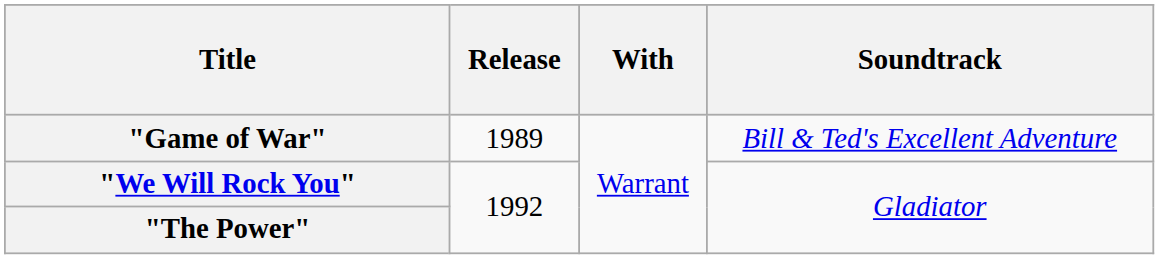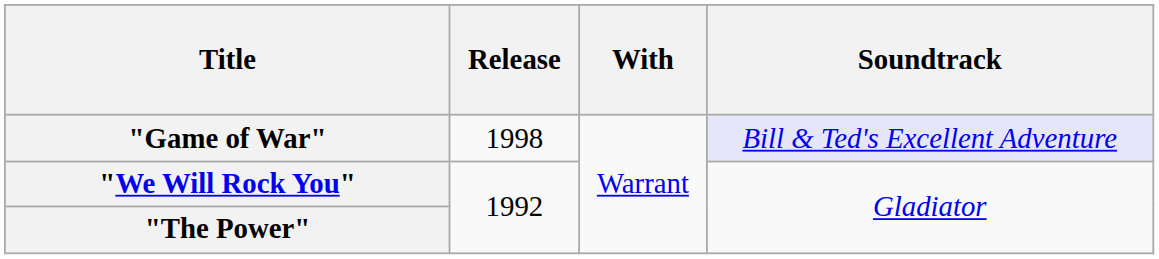"Game of War" | Release: 1989 -> 1998
"Game of War" | Soundtrack: no background -> lavender background
